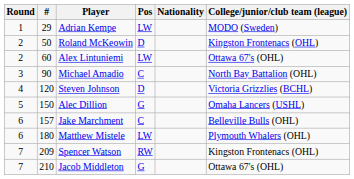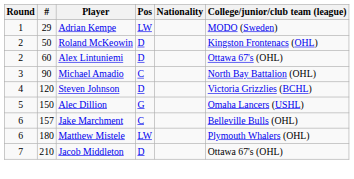Alex Lintuniemi | Pos: LW -> D
- row: 7 | 209 | Spencer Watson | RW | Kingston Frontenacs (OHL)
Jacob Middleton | Pos: G -> D
